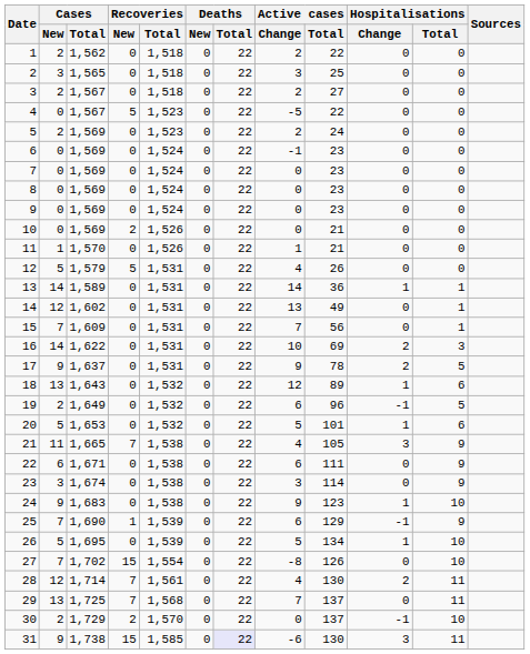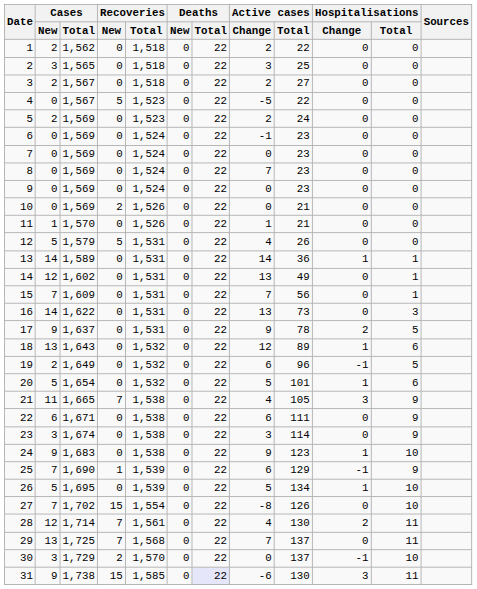8 | Active cases / Change: 0 -> 7
16 | Active cases / Change: 10 -> 13
16 | Active cases / Total: 69 -> 73
16 | Hospitalisations / Change: 2 -> 0
20 | Cases / Total: 1,653 -> 1,654
30 | Cases / New: 2 -> 3
